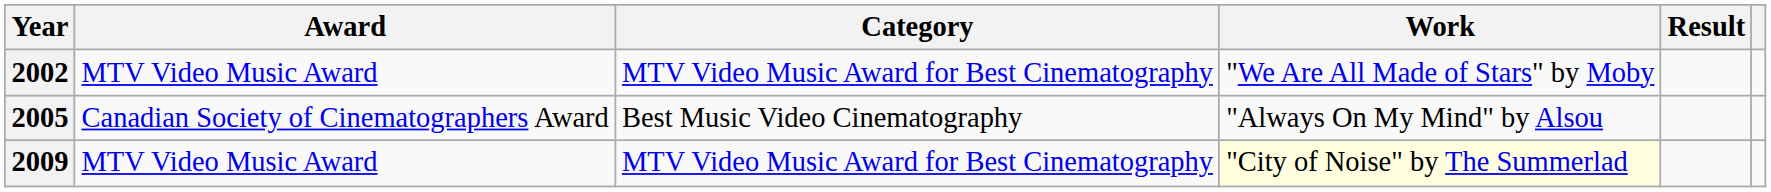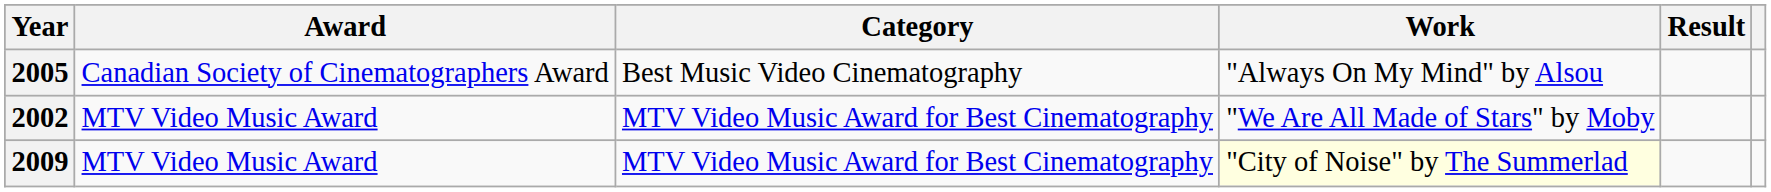rows swapped: 2002 <-> 2005
